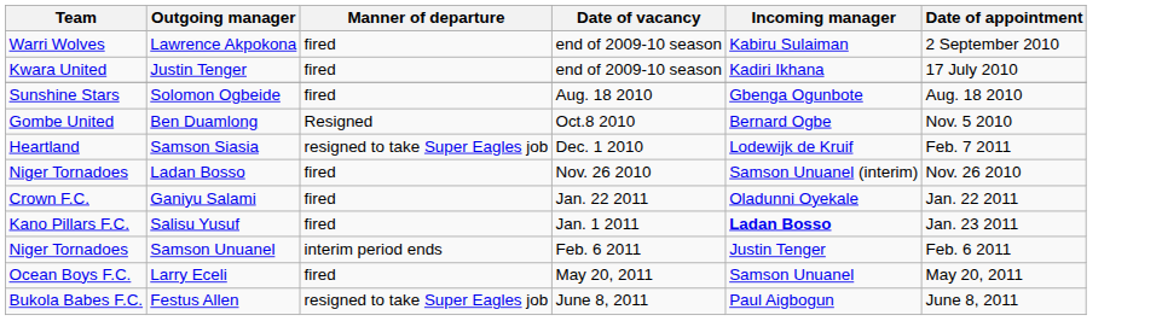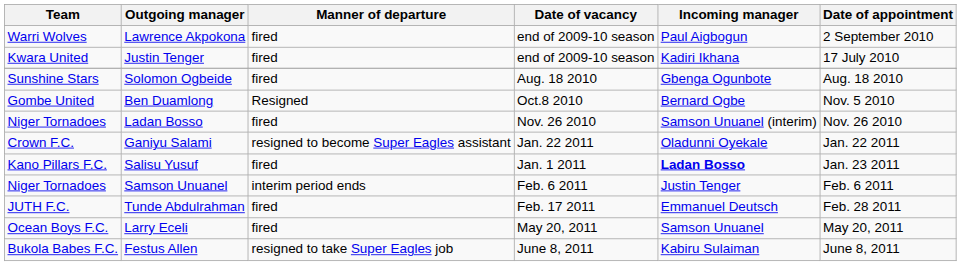Lawrence Akpokona | Incoming manager: Kabiru Sulaiman -> Paul Aigbogun
- row: Heartland | Samson Siasia | resigned to take Super Eagles job | Dec. 1 2010 | Lodewijk de Kruif | Feb. 7 2011
Ganiyu Salami | Manner of departure: fired -> resigned to become Super Eagles assistant
+ row: JUTH F.C. | Tunde Abdulrahman | fired | Feb. 17 2011 | Emmanuel Deutsch | Feb. 28 2011
Festus Allen | Incoming manager: Paul Aigbogun -> Kabiru Sulaiman
